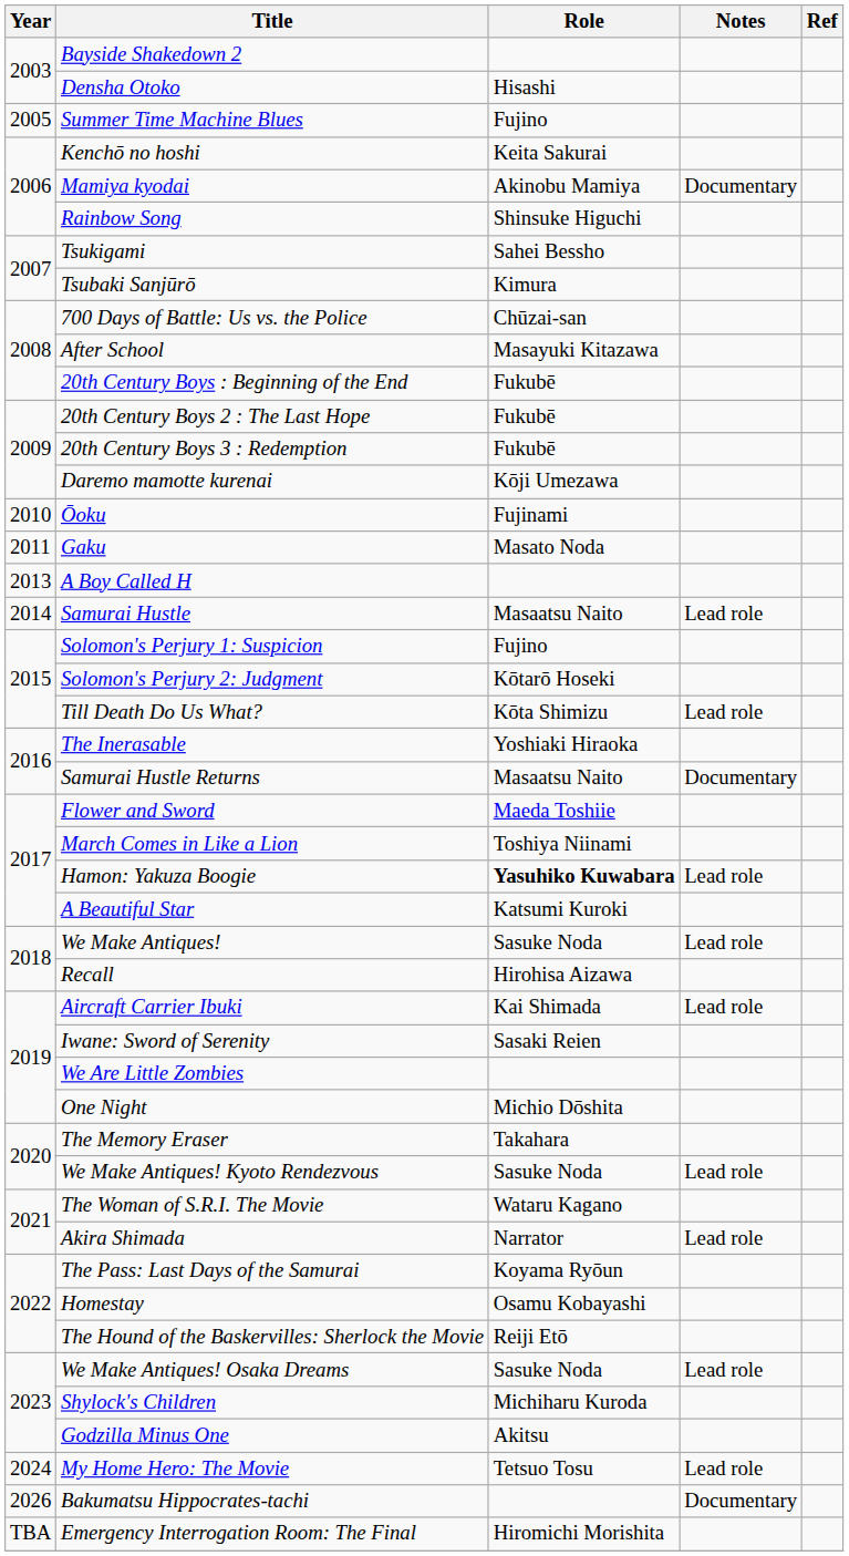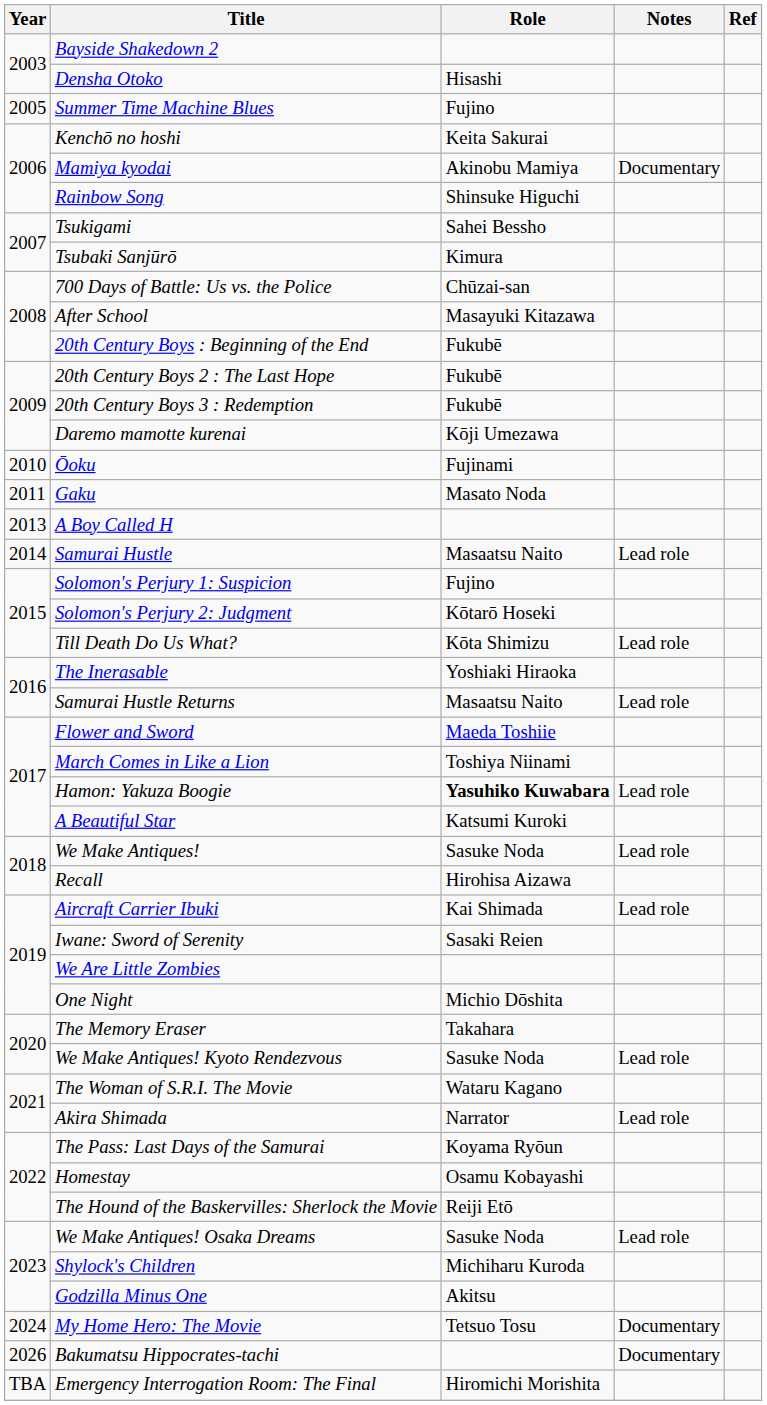Samurai Hustle Returns | Notes: Documentary -> Lead role
My Home Hero: The Movie | Notes: Lead role -> Documentary
